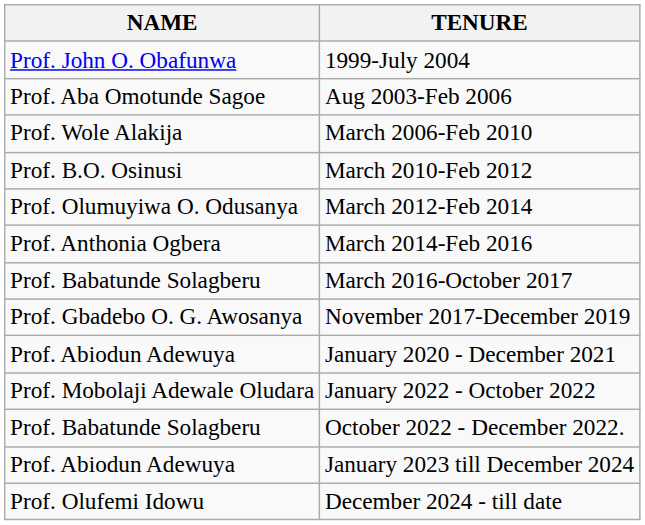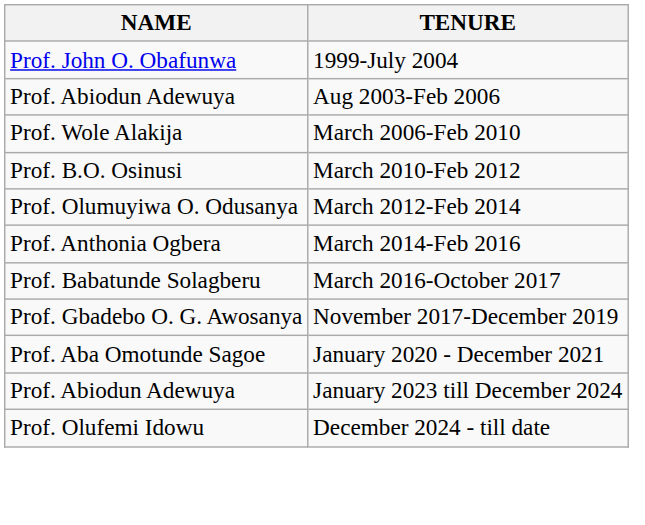Aug 2003-Feb 2006 | NAME: Prof. Aba Omotunde Sagoe -> Prof. Abiodun Adewuya
January 2020 - December 2021 | NAME: Prof. Abiodun Adewuya -> Prof. Aba Omotunde Sagoe
- row: Prof. Mobolaji Adewale Oludara | January 2022 - October 2022
- row: Prof. Babatunde Solagberu | October 2022 - December 2022.
